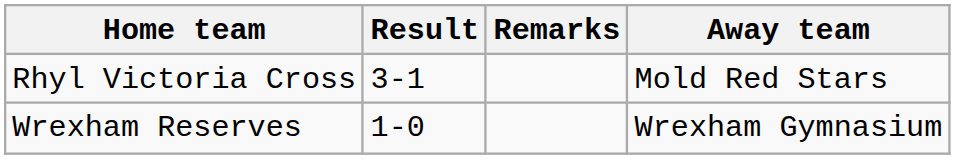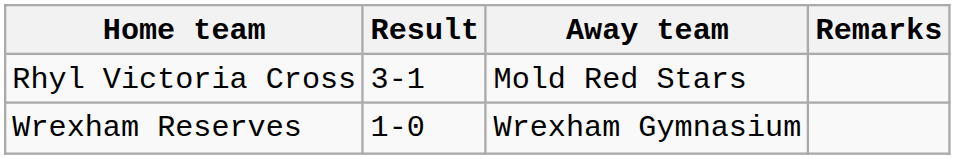columns swapped: Away team <-> Remarks
